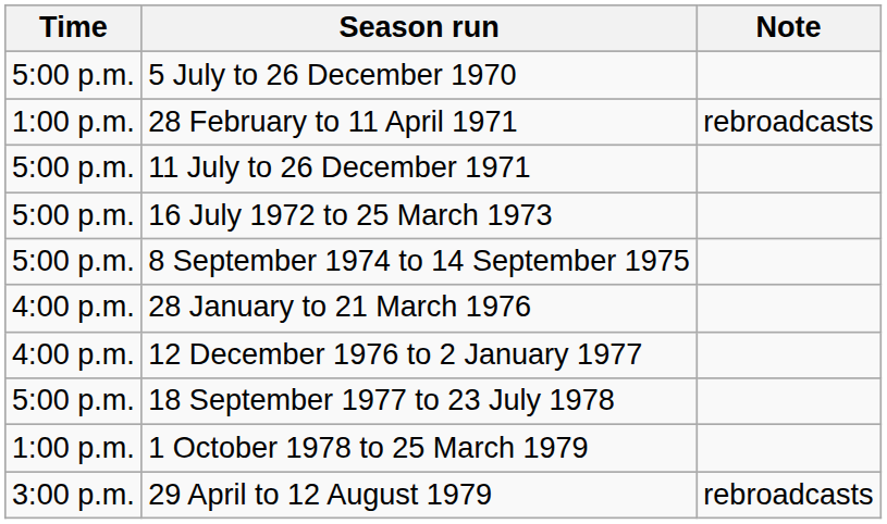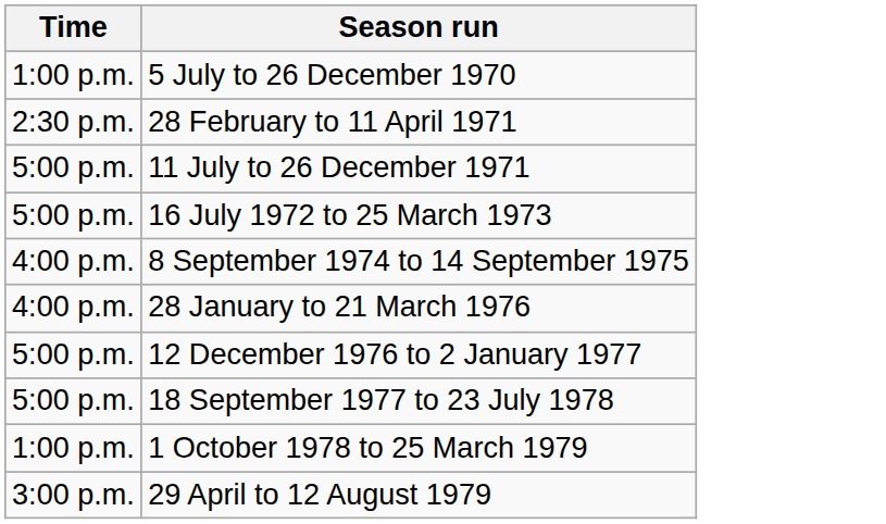- column: Note | rebroadcasts | rebroadcasts
5 July to 26 December 1970 | Time: 5:00 p.m. -> 1:00 p.m.
28 February to 11 April 1971 | Time: 1:00 p.m. -> 2:30 p.m.
8 September 1974 to 14 September 1975 | Time: 5:00 p.m. -> 4:00 p.m.
12 December 1976 to 2 January 1977 | Time: 4:00 p.m. -> 5:00 p.m.
